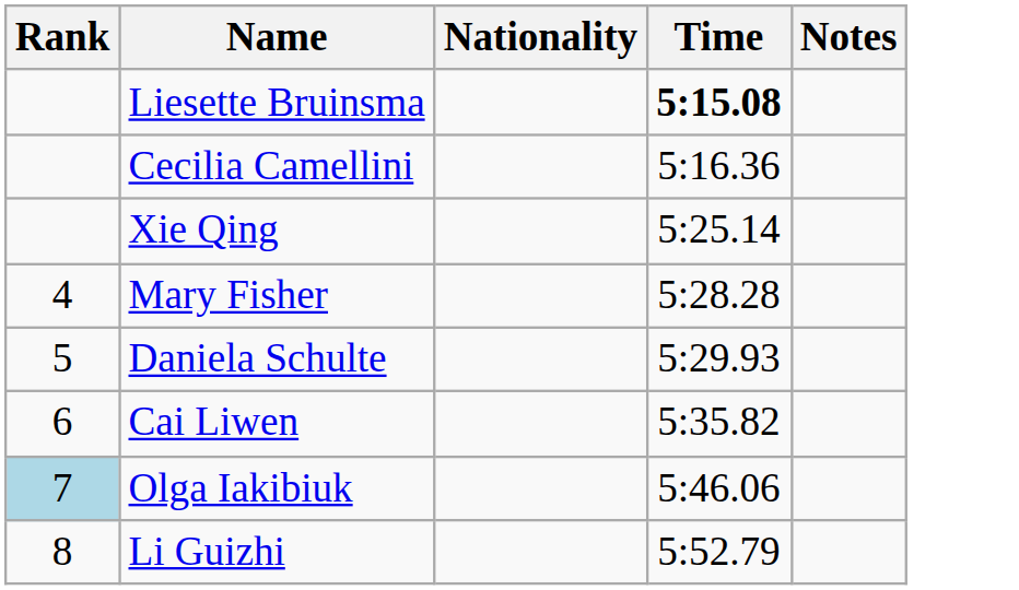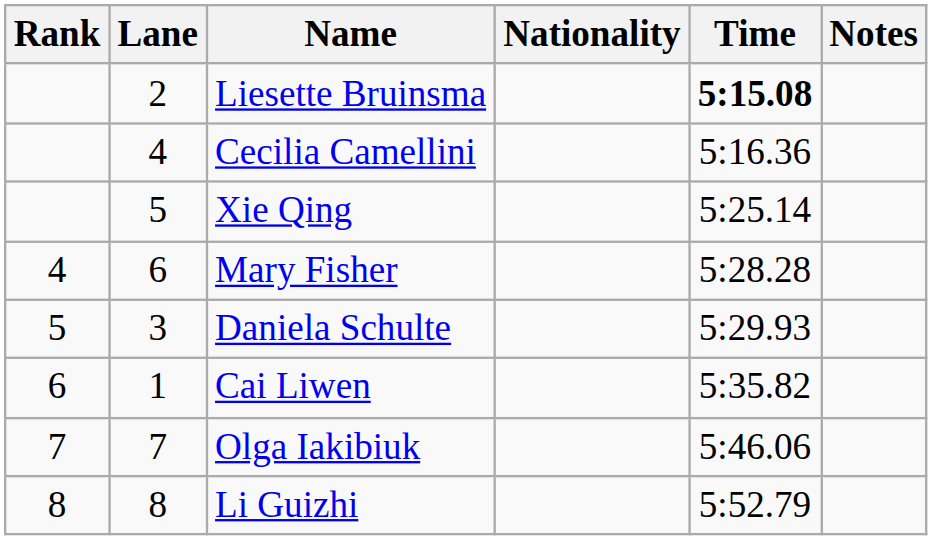+ column: Lane | 2 | 4 | 5 | 6 | 3 | 1 | 7 | 8
Olga Iakibiuk | Rank: lightblue background -> no background
